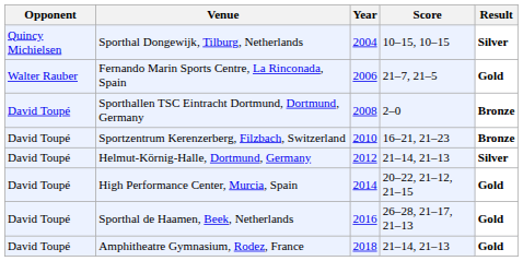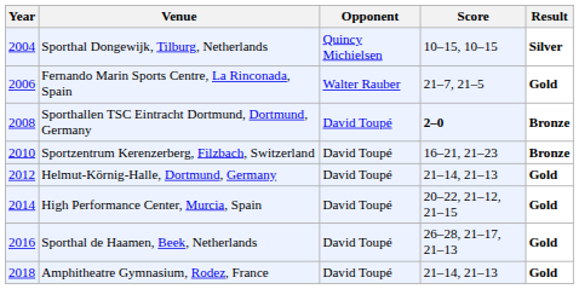columns swapped: Year <-> Opponent
Sporthallen TSC Eintracht Dortmund, Dortmund, Germany | Score: normal -> bold
Helmut-Körnig-Halle, Dortmund, Germany | Result: Silver -> Gold
